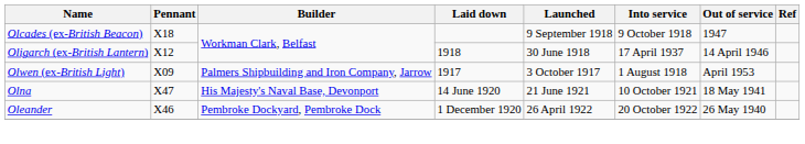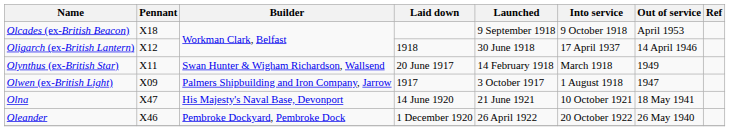Olcades (ex-British Beacon) | Out of service: 1947 -> April 1953
+ row: Olynthus (ex-British Star) | X11 | Swan Hunter & Wigham Richardson, Wallsend | 20 June 1917 | 14 February 1918 | March 1918 | 1949
Olwen (ex-British Light) | Out of service: April 1953 -> 1947
